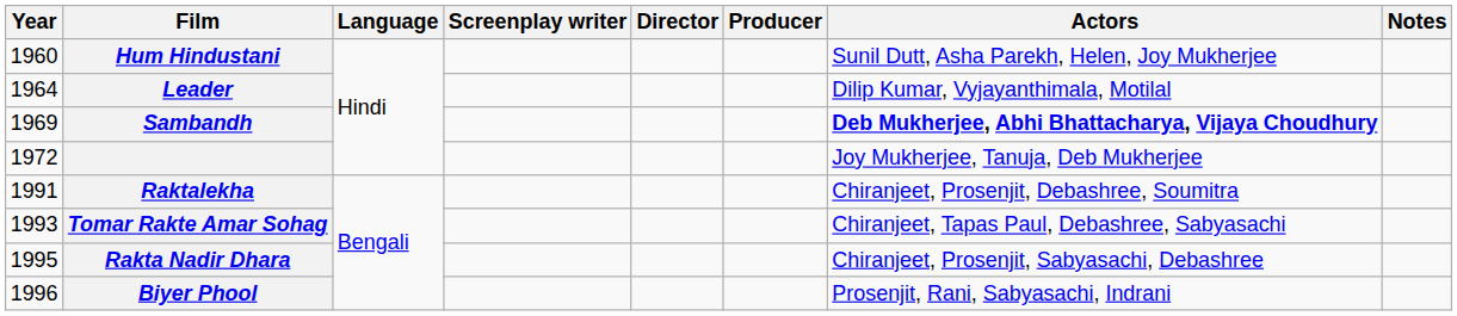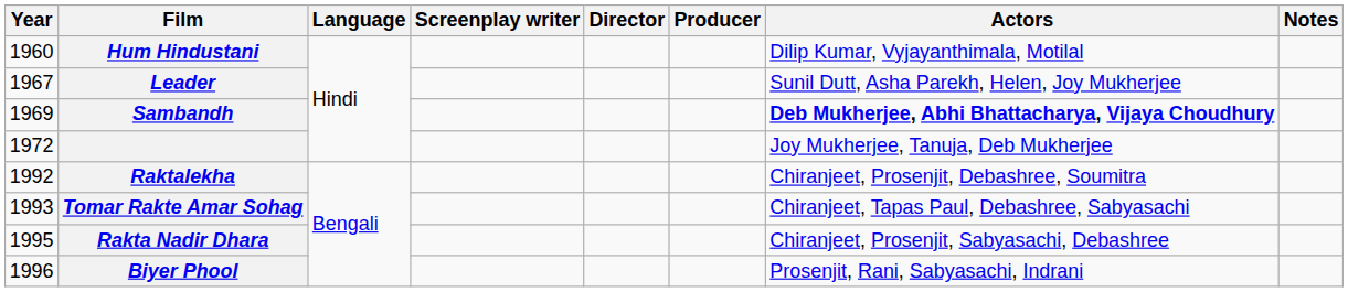Hum Hindustani | Actors: Sunil Dutt, Asha Parekh, Helen, Joy Mukherjee -> Dilip Kumar, Vyjayanthimala, Motilal
Leader | Year: 1964 -> 1967
Leader | Actors: Dilip Kumar, Vyjayanthimala, Motilal -> Sunil Dutt, Asha Parekh, Helen, Joy Mukherjee
Raktalekha | Year: 1991 -> 1992
